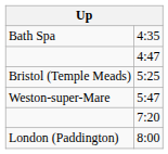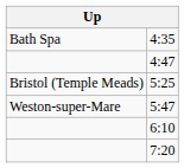+ row: 6:10
- row: London (Paddington) | 8:00
